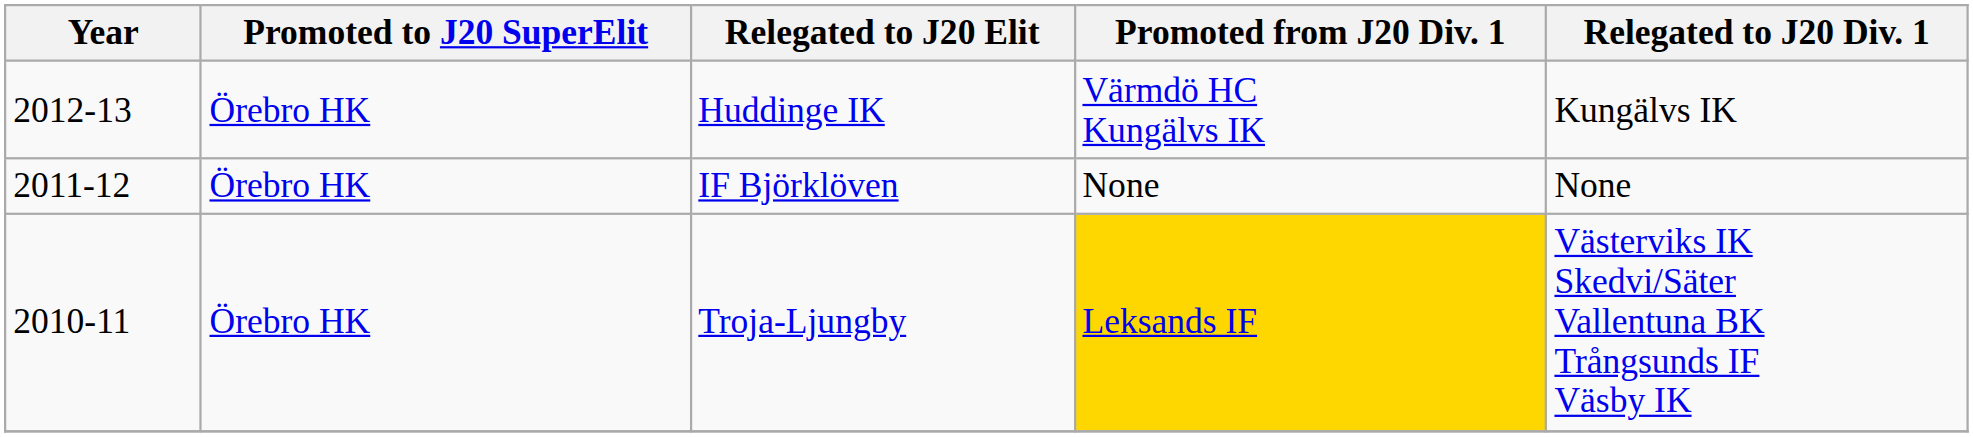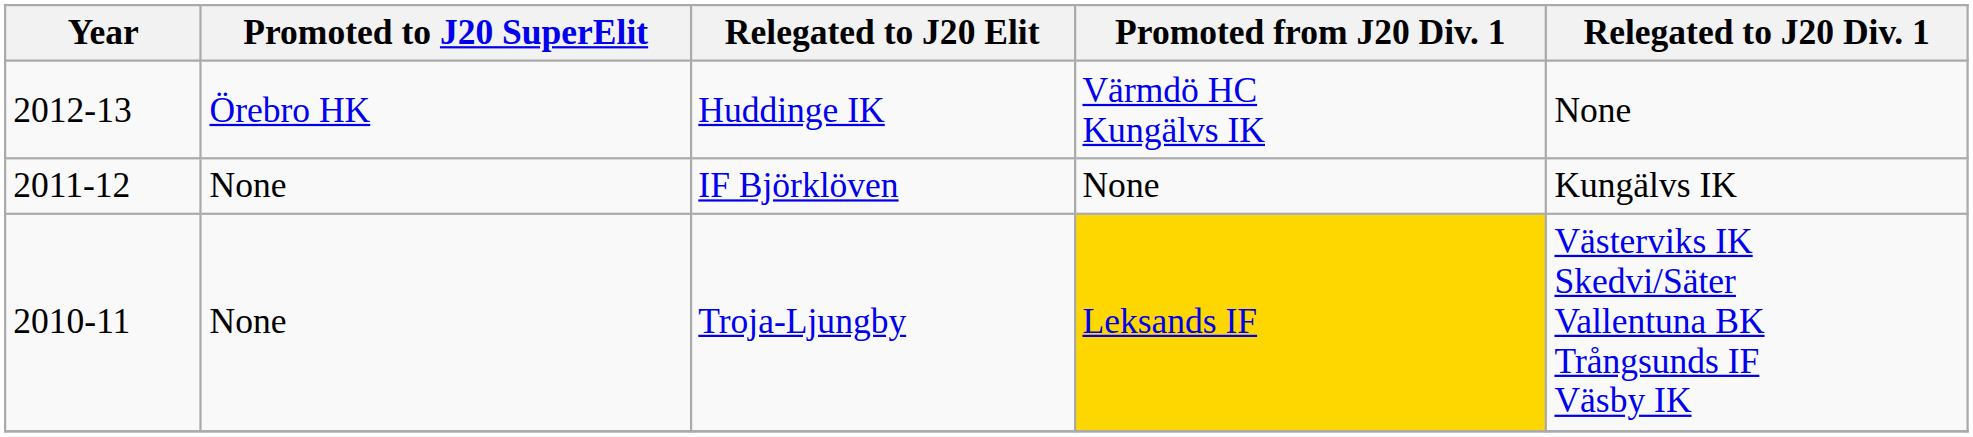Huddinge IK | Relegated to J20 Div. 1: Kungälvs IK -> None
IF Björklöven | Promoted to J20 SuperElit: Örebro HK -> None
IF Björklöven | Relegated to J20 Div. 1: None -> Kungälvs IK
Troja-Ljungby | Promoted to J20 SuperElit: Örebro HK -> None
